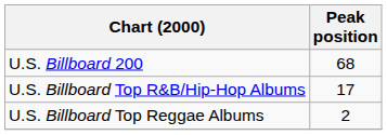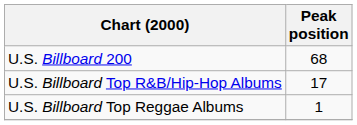U.S. Billboard Top Reggae Albums | Peak position: 2 -> 1
